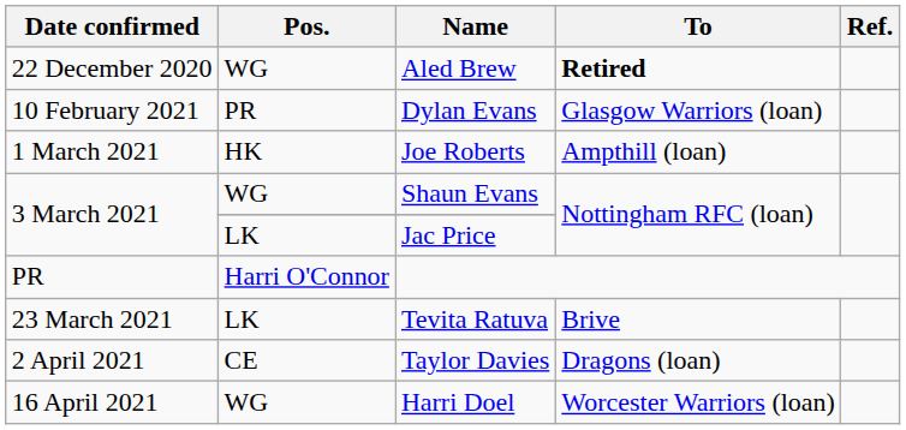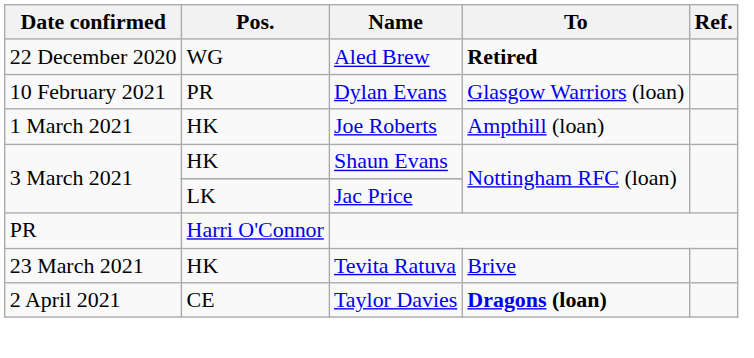Shaun Evans | Pos.: WG -> HK
Tevita Ratuva | Pos.: LK -> HK
Taylor Davies | To: normal -> bold
- row: 16 April 2021 | WG | Harri Doel | Worcester Warriors (loan)
